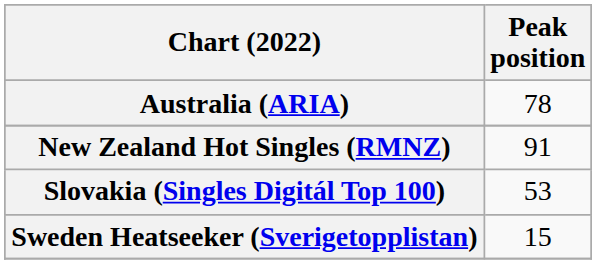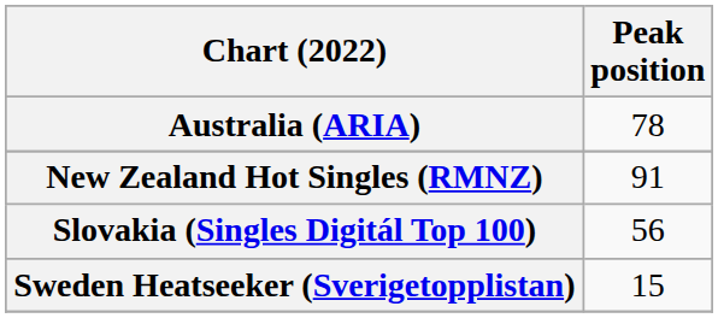Slovakia (Singles Digitál Top 100) | Peak position: 53 -> 56
